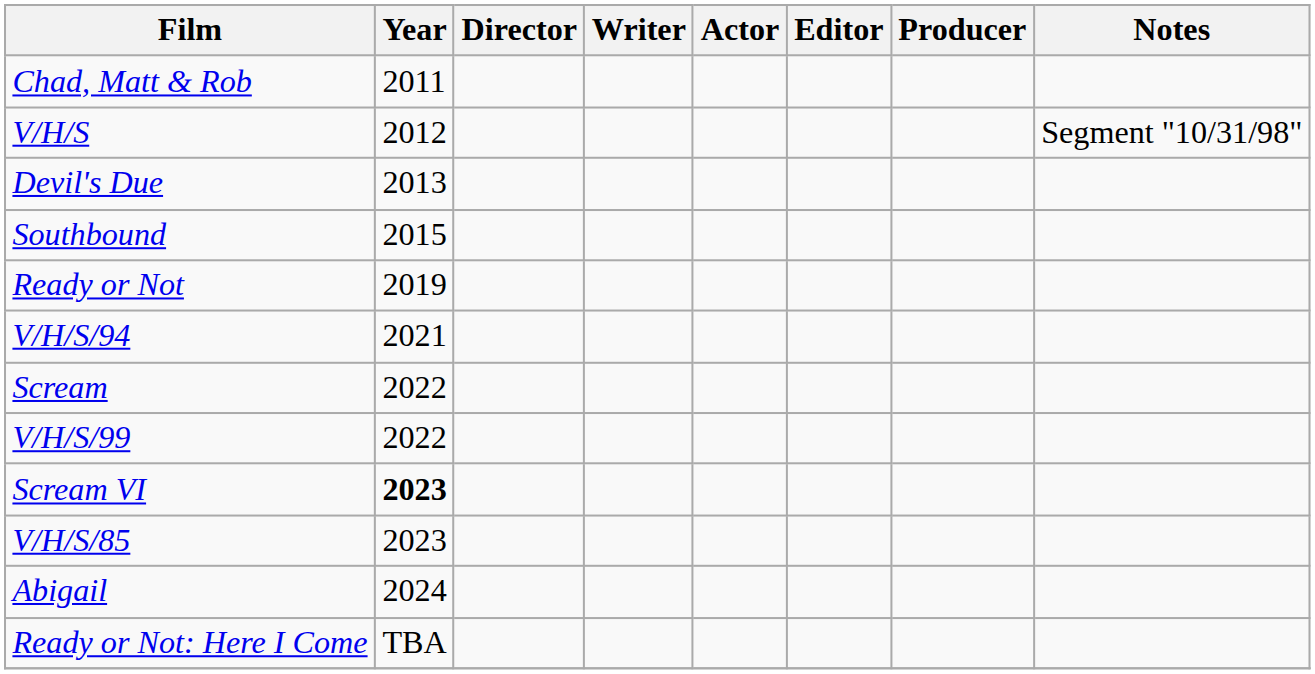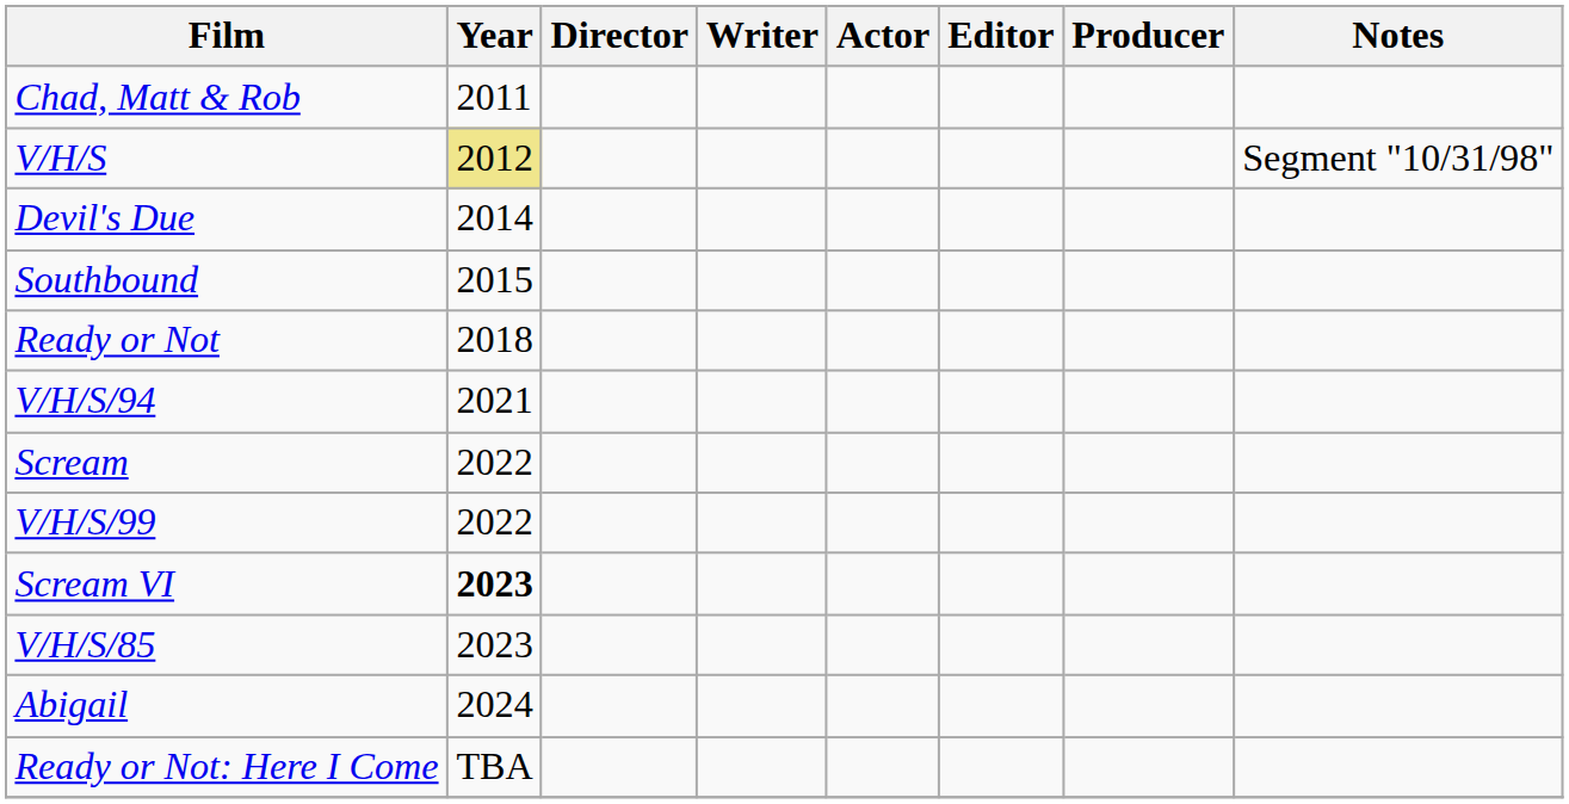V/H/S | Year: no background -> khaki background
Devil's Due | Year: 2013 -> 2014
Ready or Not | Year: 2019 -> 2018
